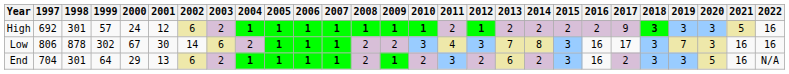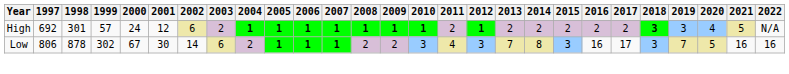High | 2017: 9 -> 2
High | 2020: 3 -> 4
High | 2022: 16 -> N/A
Low | 2020: 3 -> 5
- row: End | 704 | 301 | 64 | 29 | 13 | 6 | 2 | 1 | 1 | 1 | 1 | 2 | 1 | 2 | 3 | 2 | 6 | 2 | 3 | 16 | 2 | 3 | 3 | 5 | 16 | N/A
